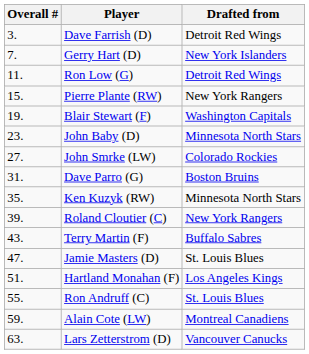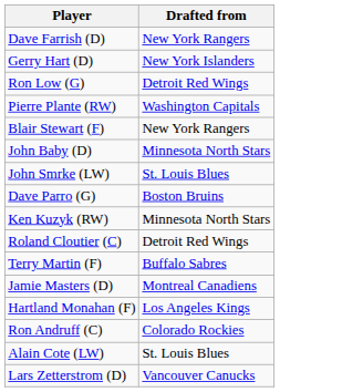- column: Overall # | 3. | 7. | 11. | 15. | 19. | 23. | 27. | 31. | 35. | 39. | 43. | 47. | 51. | 55. | 59. | 63.
Dave Farrish (D) | Drafted from: Detroit Red Wings -> New York Rangers
Pierre Plante (RW) | Drafted from: New York Rangers -> Washington Capitals
Blair Stewart (F) | Drafted from: Washington Capitals -> New York Rangers
John Smrke (LW) | Drafted from: Colorado Rockies -> St. Louis Blues
Roland Cloutier (C) | Drafted from: New York Rangers -> Detroit Red Wings
Jamie Masters (D) | Drafted from: St. Louis Blues -> Montreal Canadiens
Ron Andruff (C) | Drafted from: St. Louis Blues -> Colorado Rockies
Alain Cote (LW) | Drafted from: Montreal Canadiens -> St. Louis Blues
